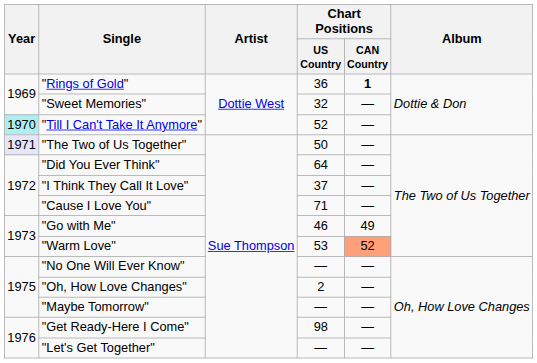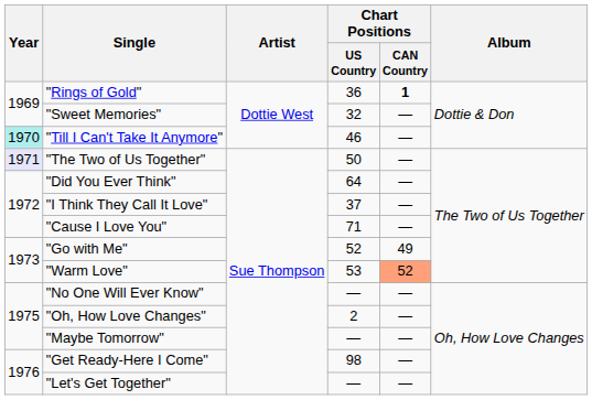"Till I Can't Take It Anymore" | Chart Positions / US Country: 52 -> 46
"Go with Me" | Chart Positions / US Country: 46 -> 52
